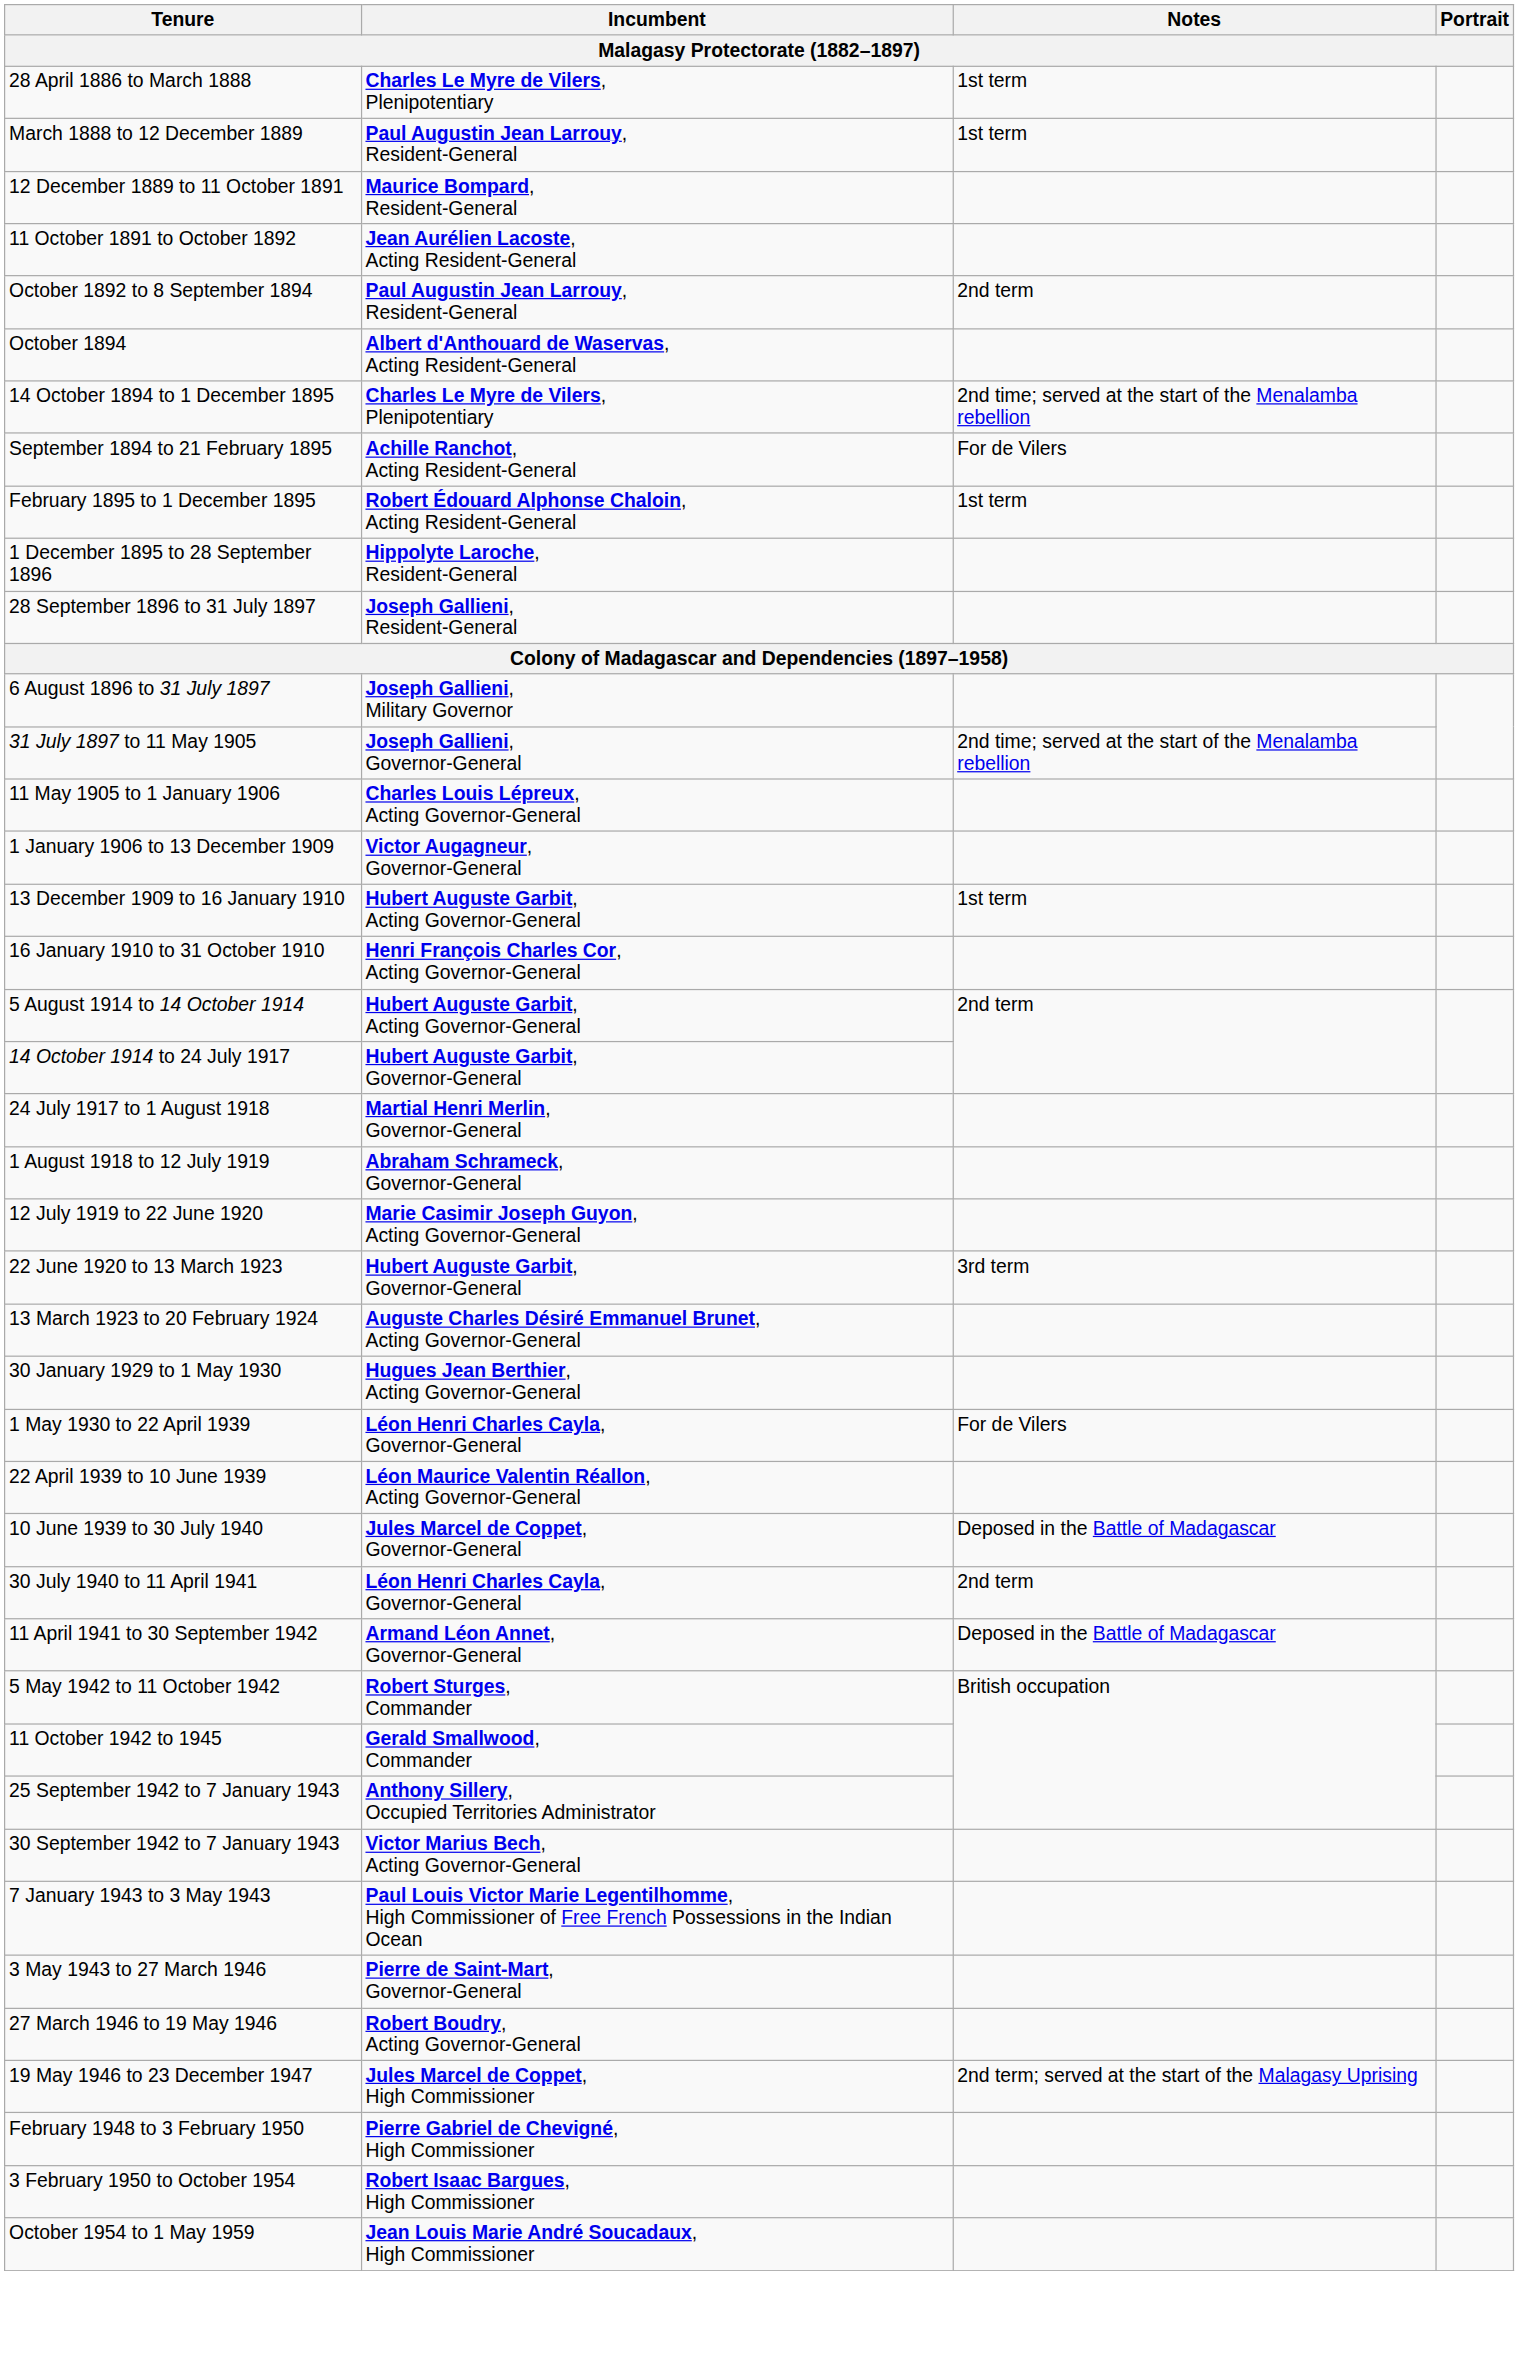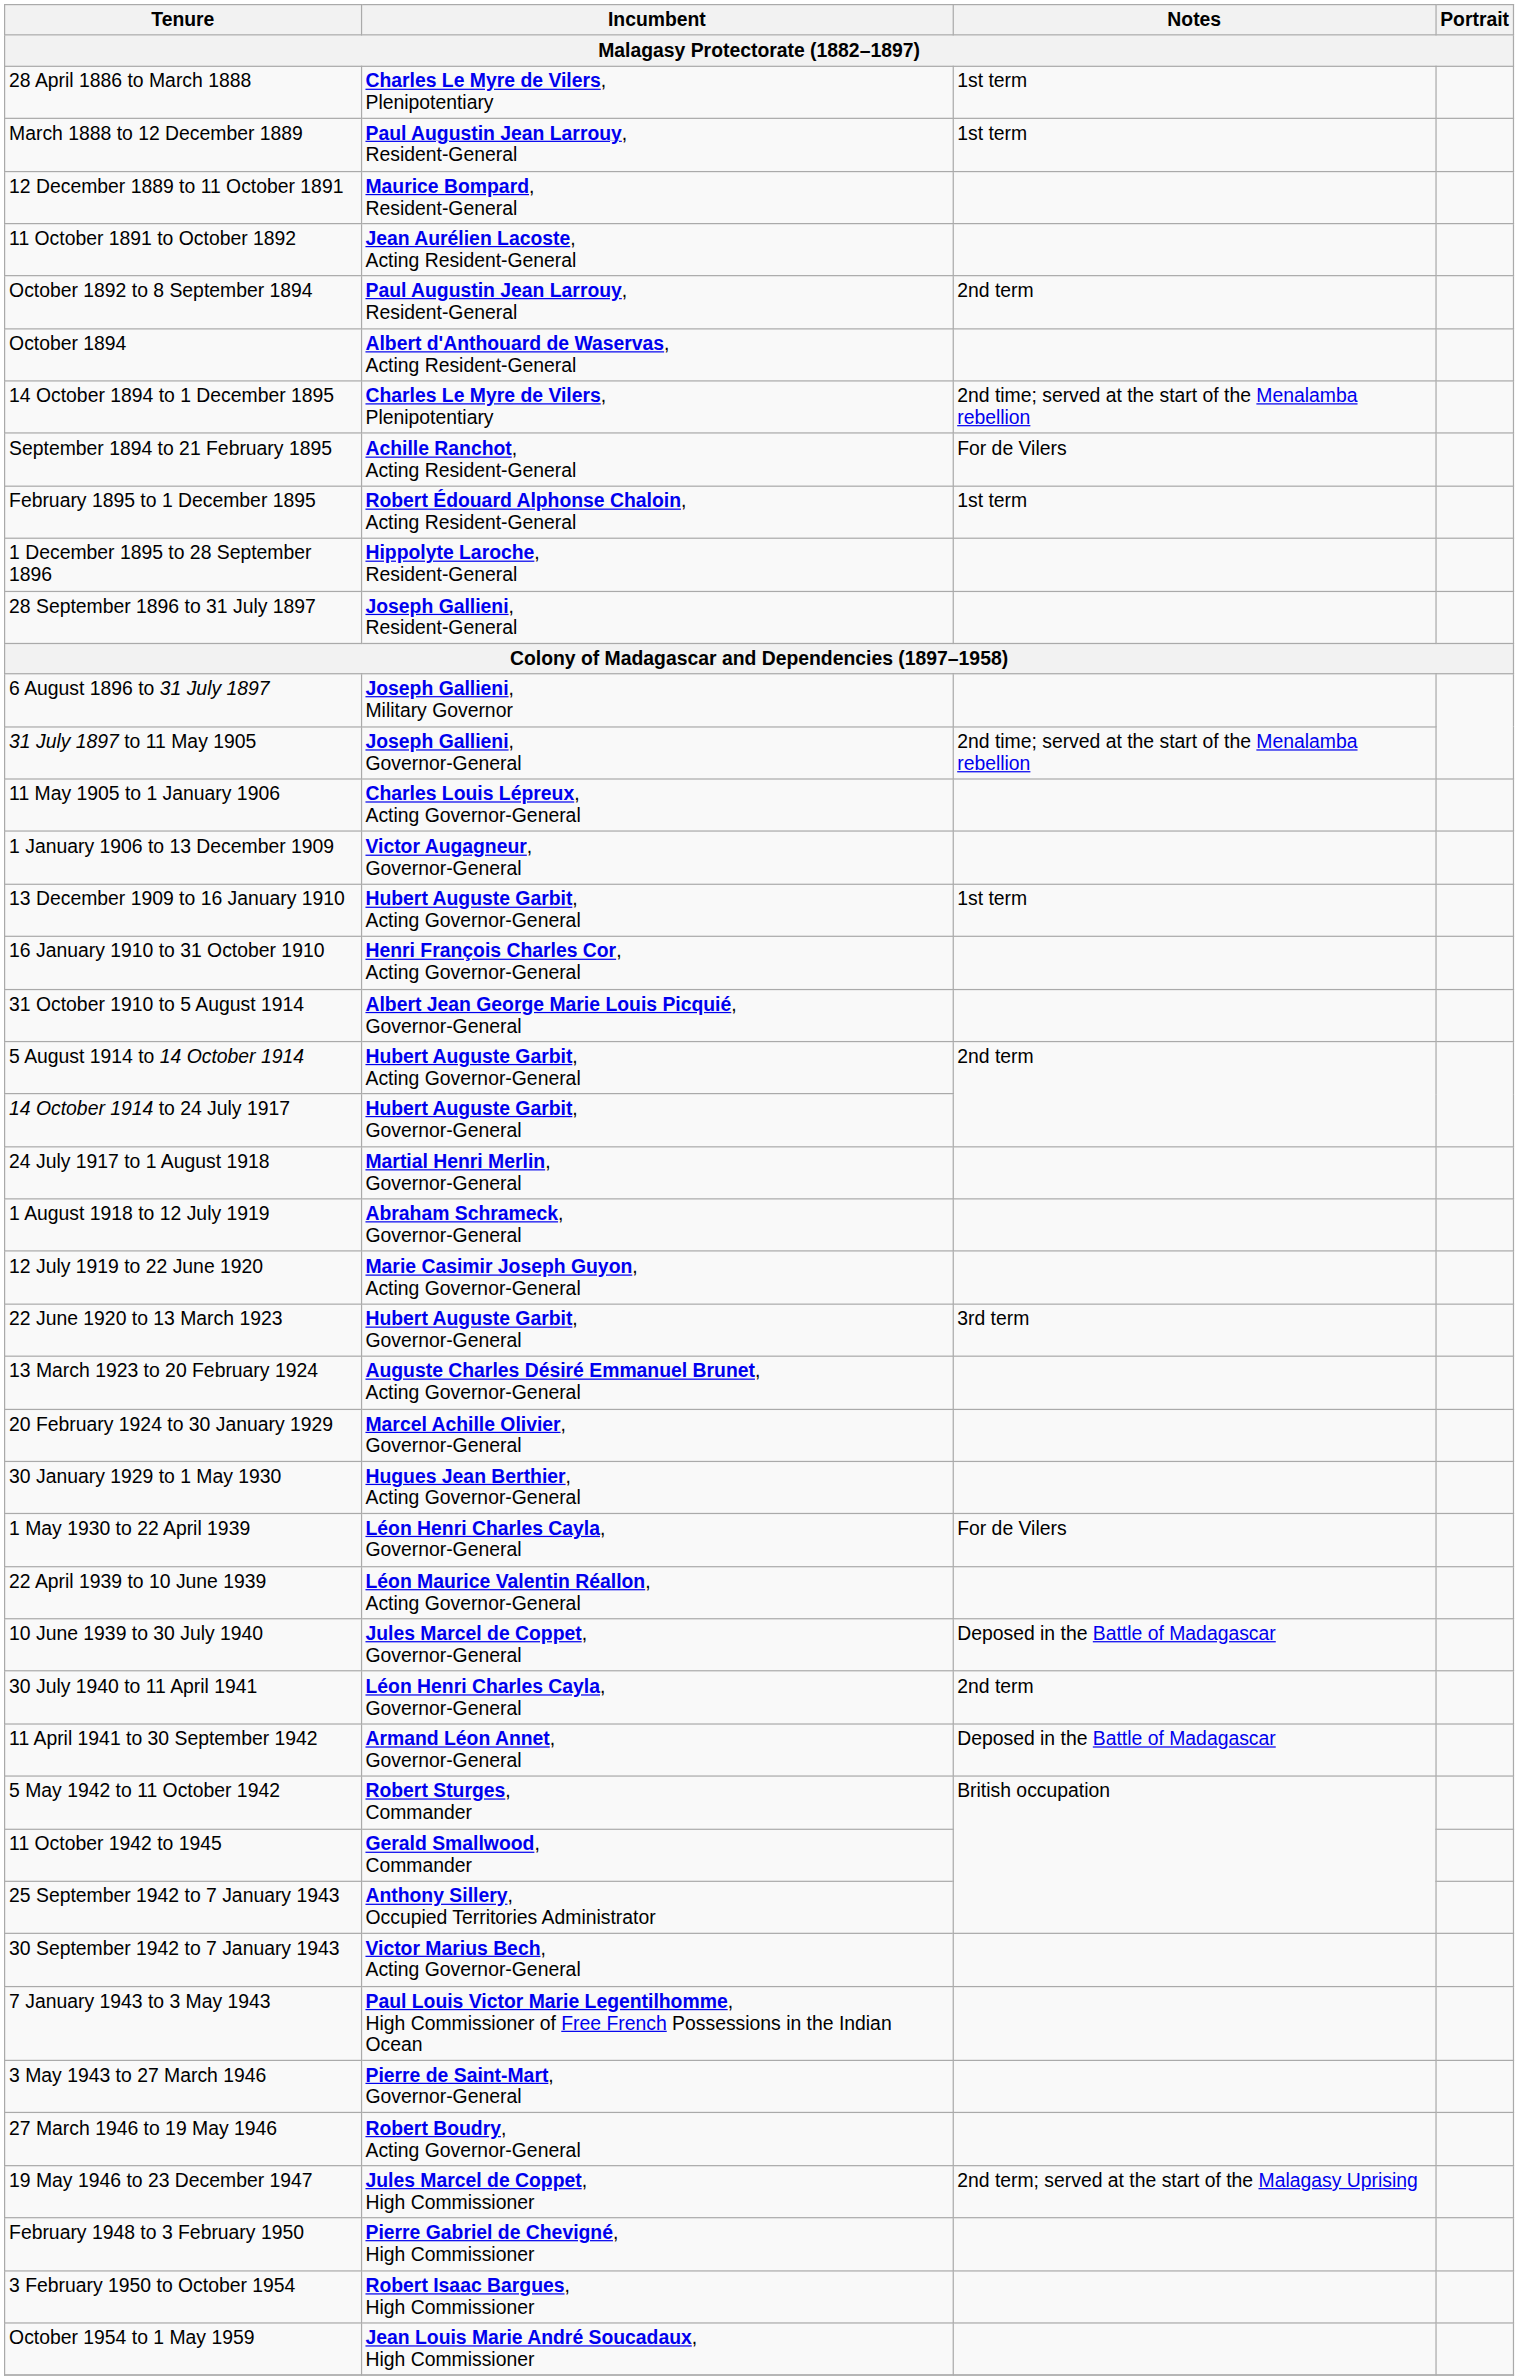+ row: 31 October 1910 to 5 August 1914 | Albert Jean George Marie Louis Picquié, Governor-General
+ row: 20 February 1924 to 30 January 1929 | Marcel Achille Olivier, Governor-General
